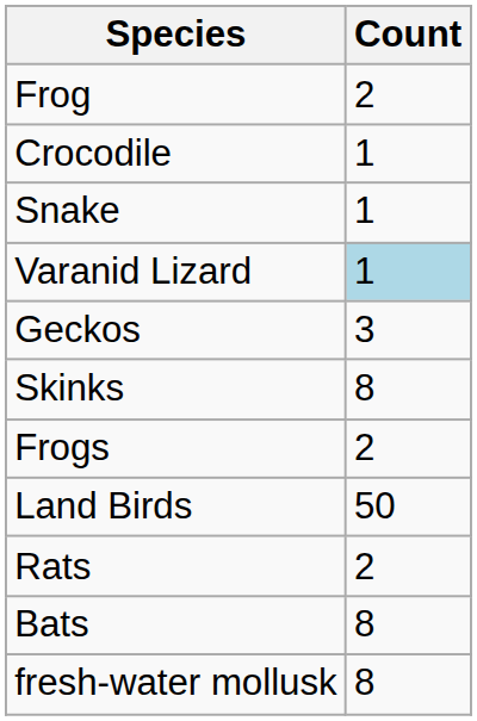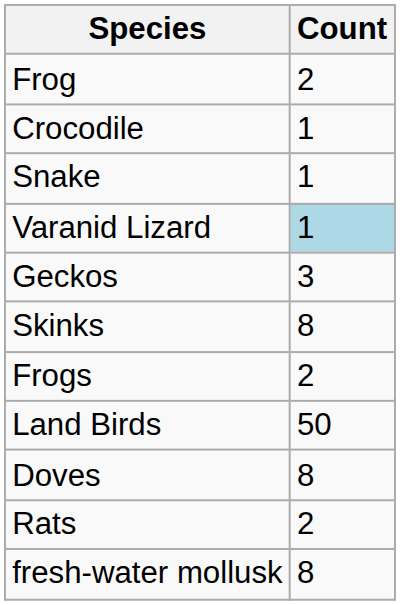+ row: Doves | 8
- row: Bats | 8
